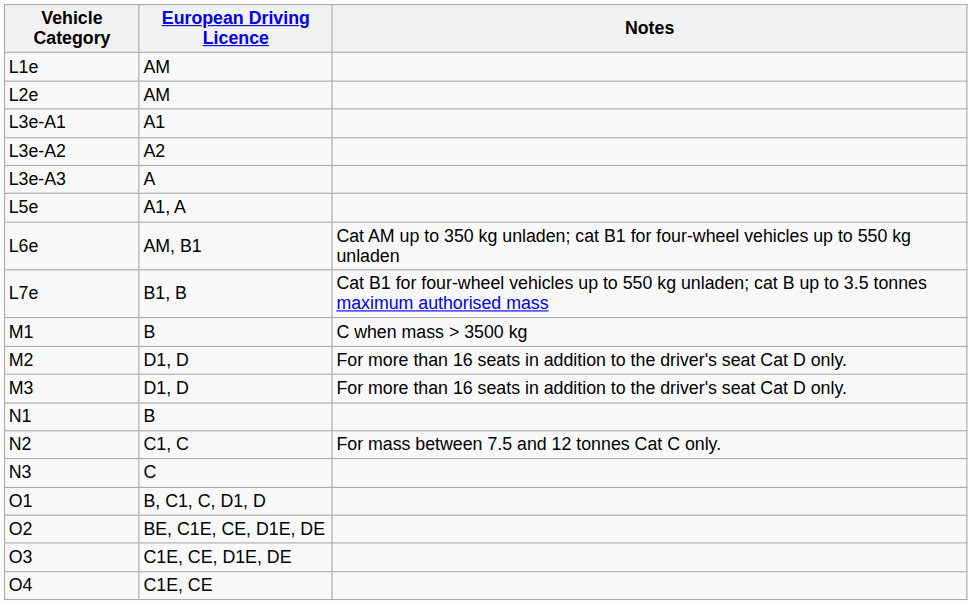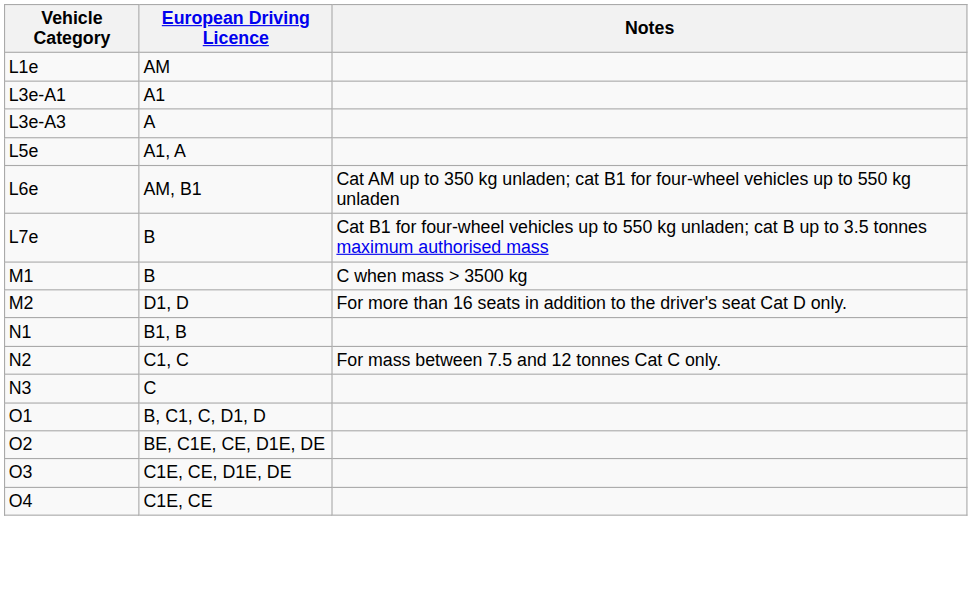- row: L2e | AM
- row: L3e-A2 | A2
L7e | European Driving Licence: B1, B -> B
- row: M3 | D1, D | For more than 16 seats in addition to the driver's seat Cat D only.
N1 | European Driving Licence: B -> B1, B
